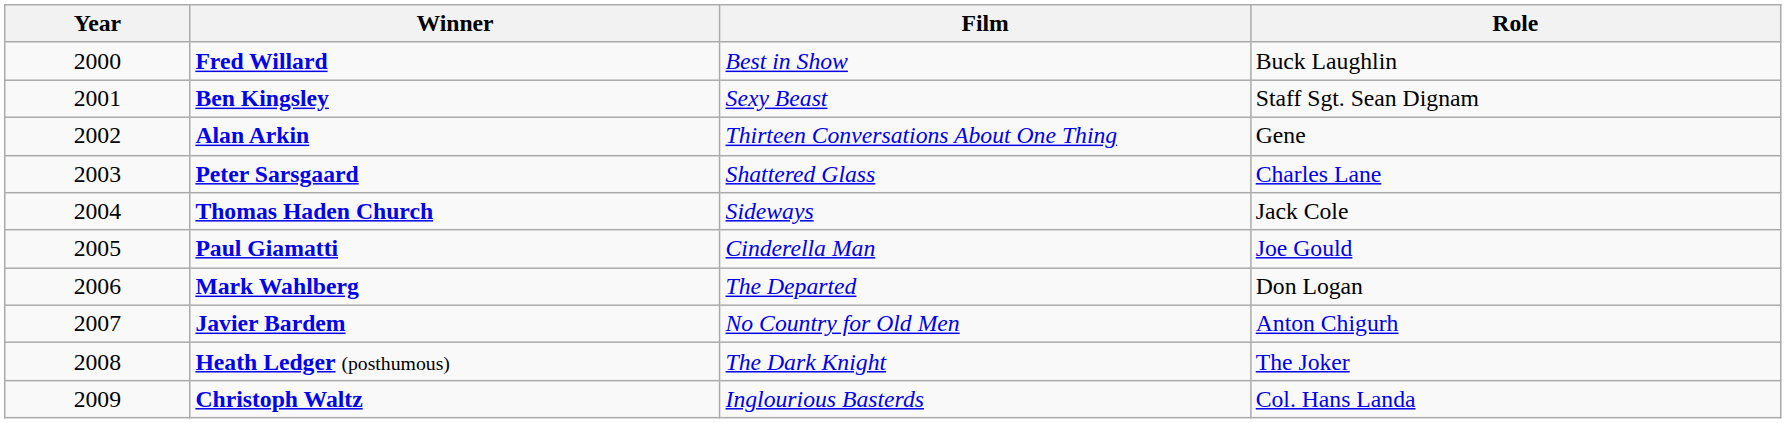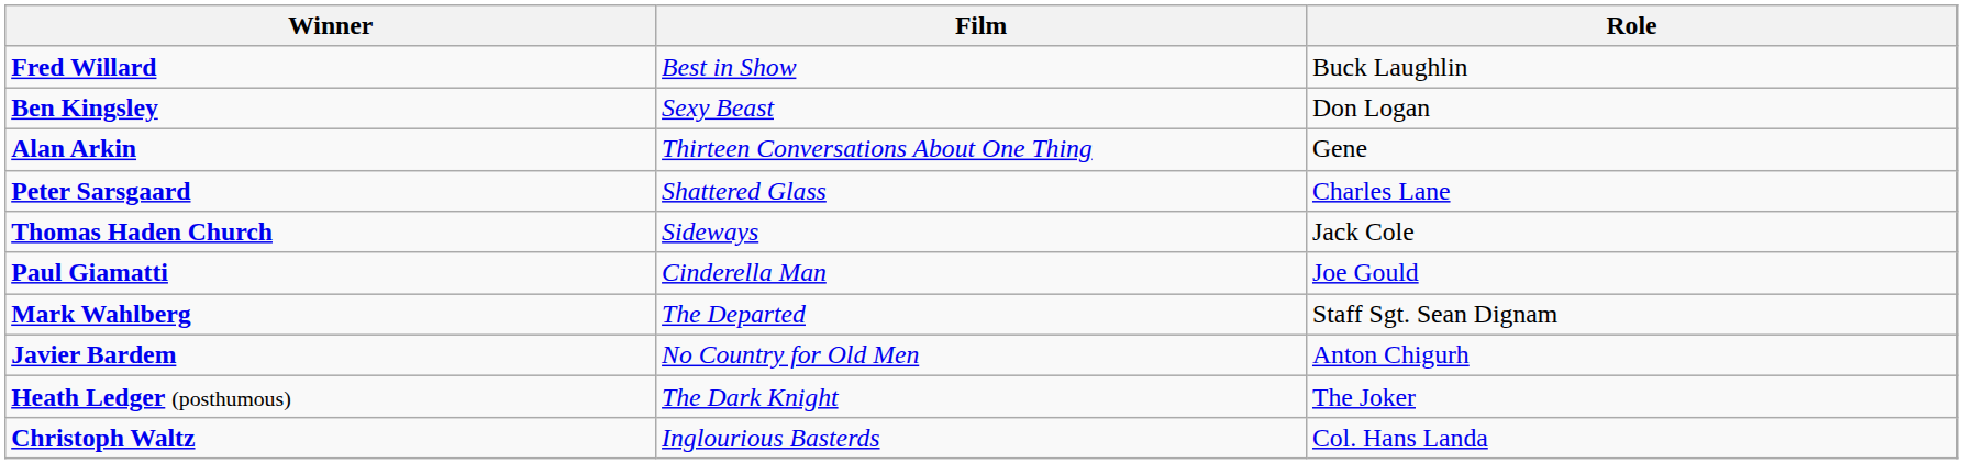- column: Year | 2000 | 2001 | 2002 | 2003 | 2004 | 2005 | 2006 | 2007 | 2008 | 2009
Ben Kingsley | Role: Staff Sgt. Sean Dignam -> Don Logan
Mark Wahlberg | Role: Don Logan -> Staff Sgt. Sean Dignam
